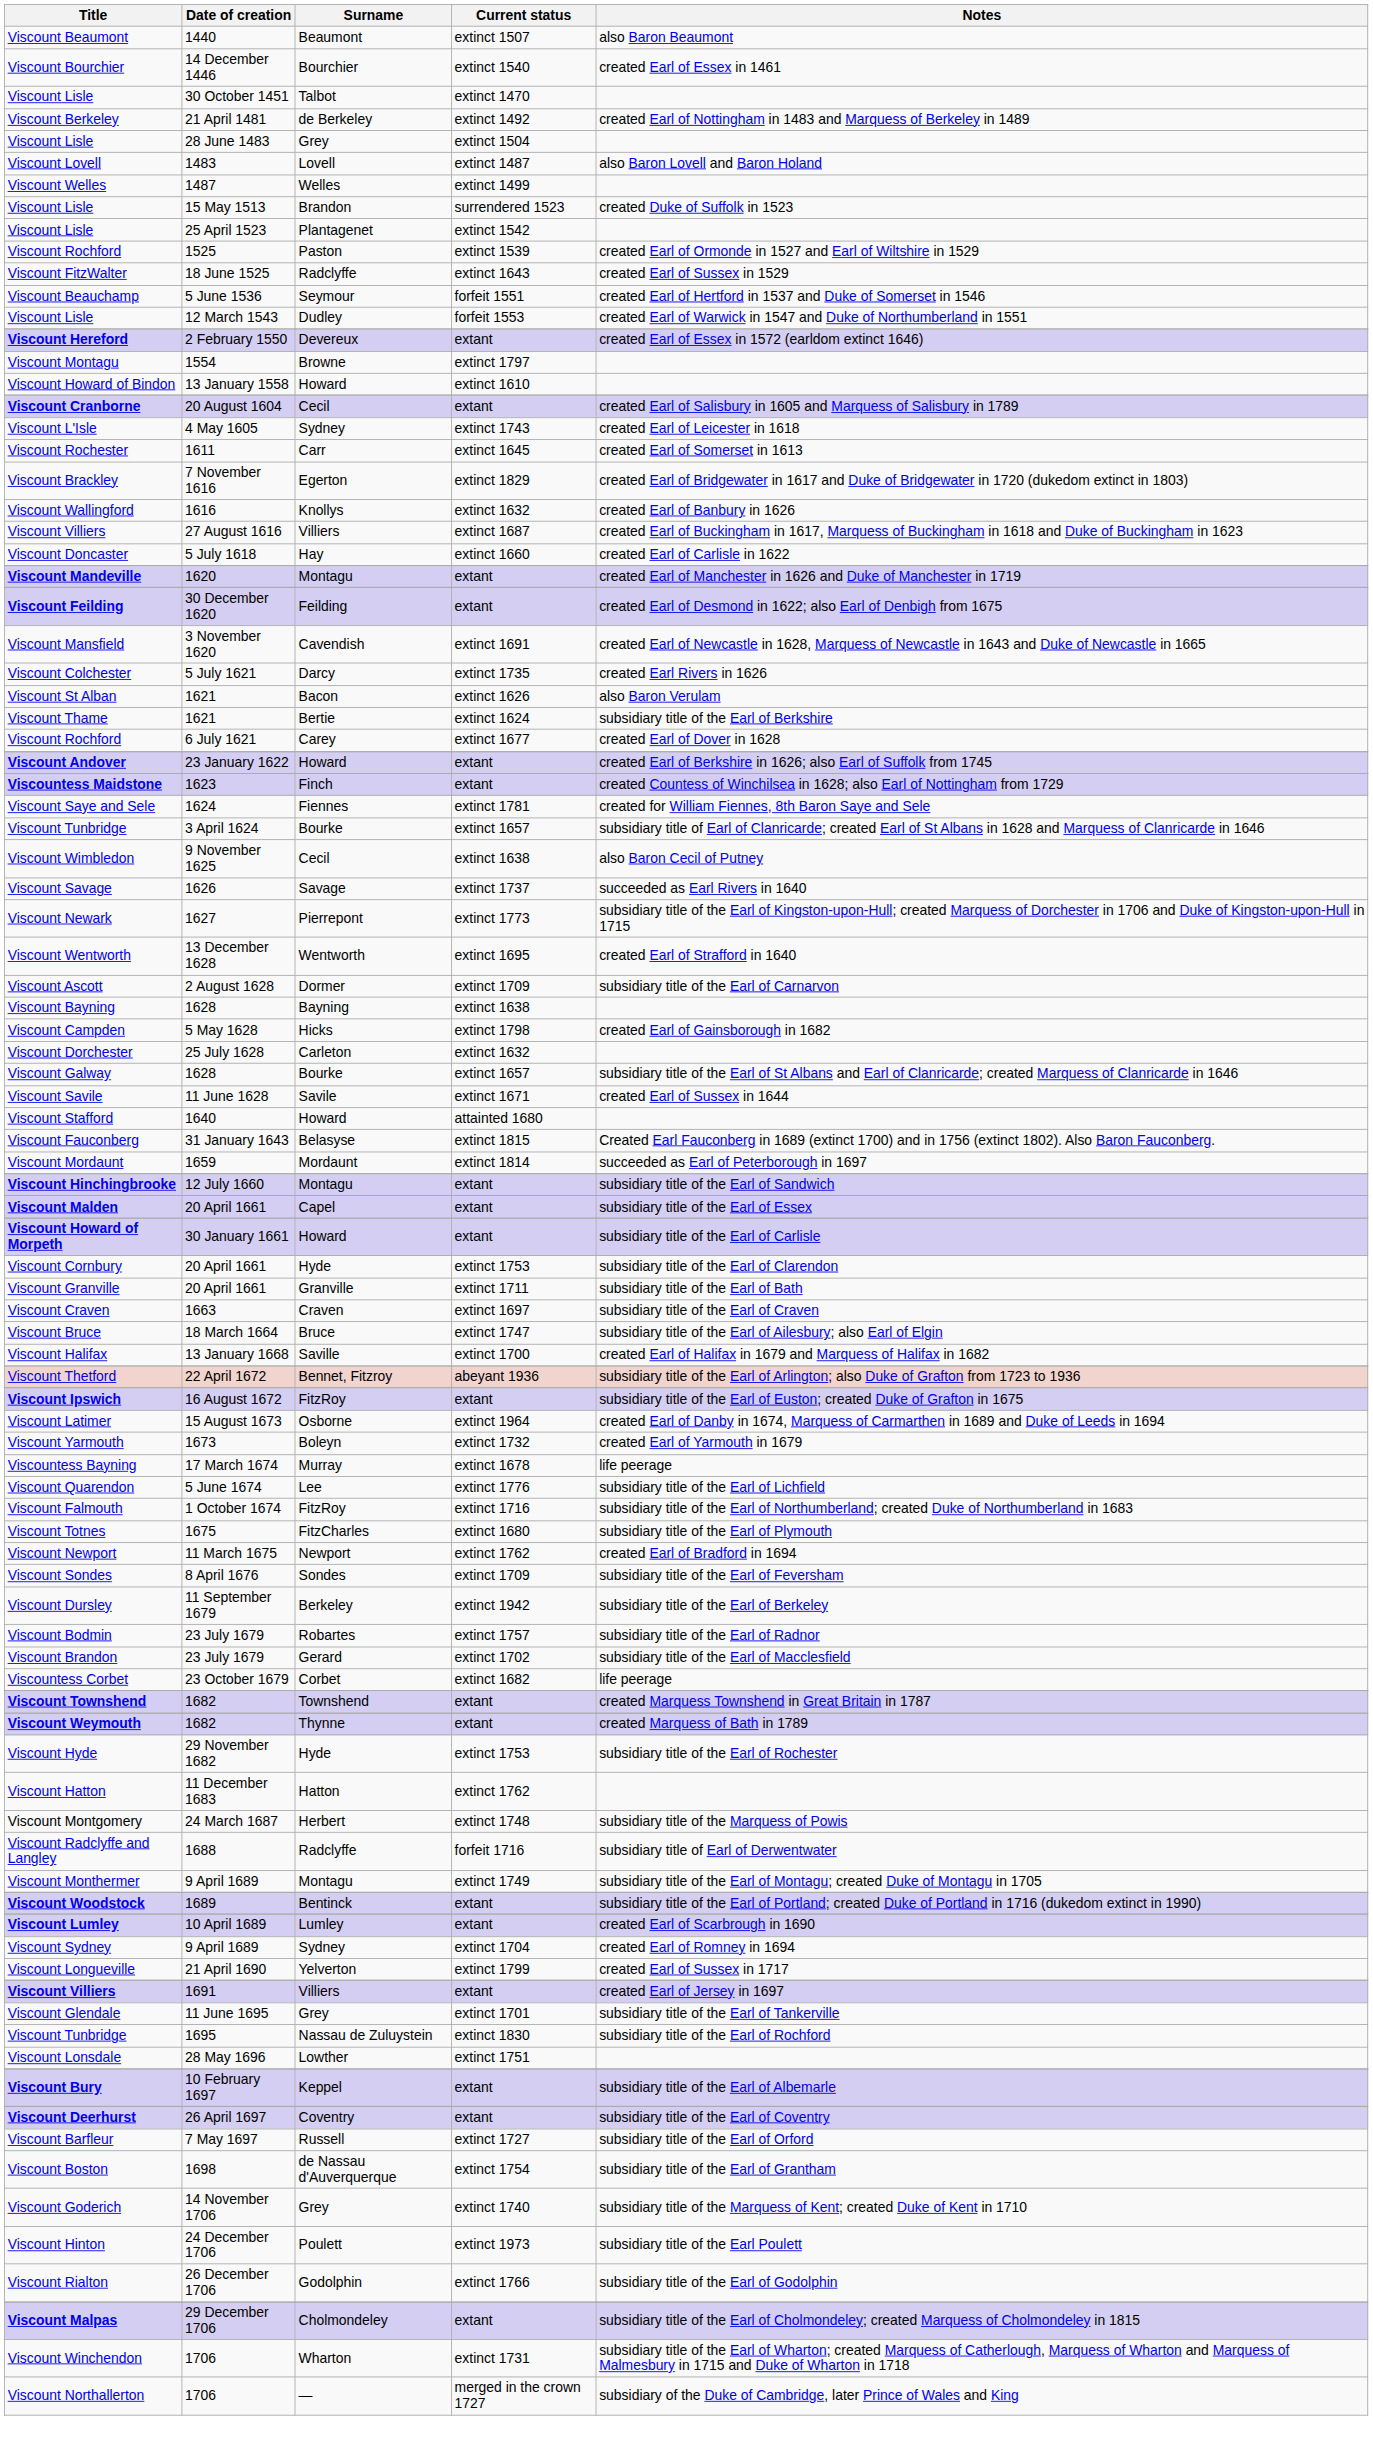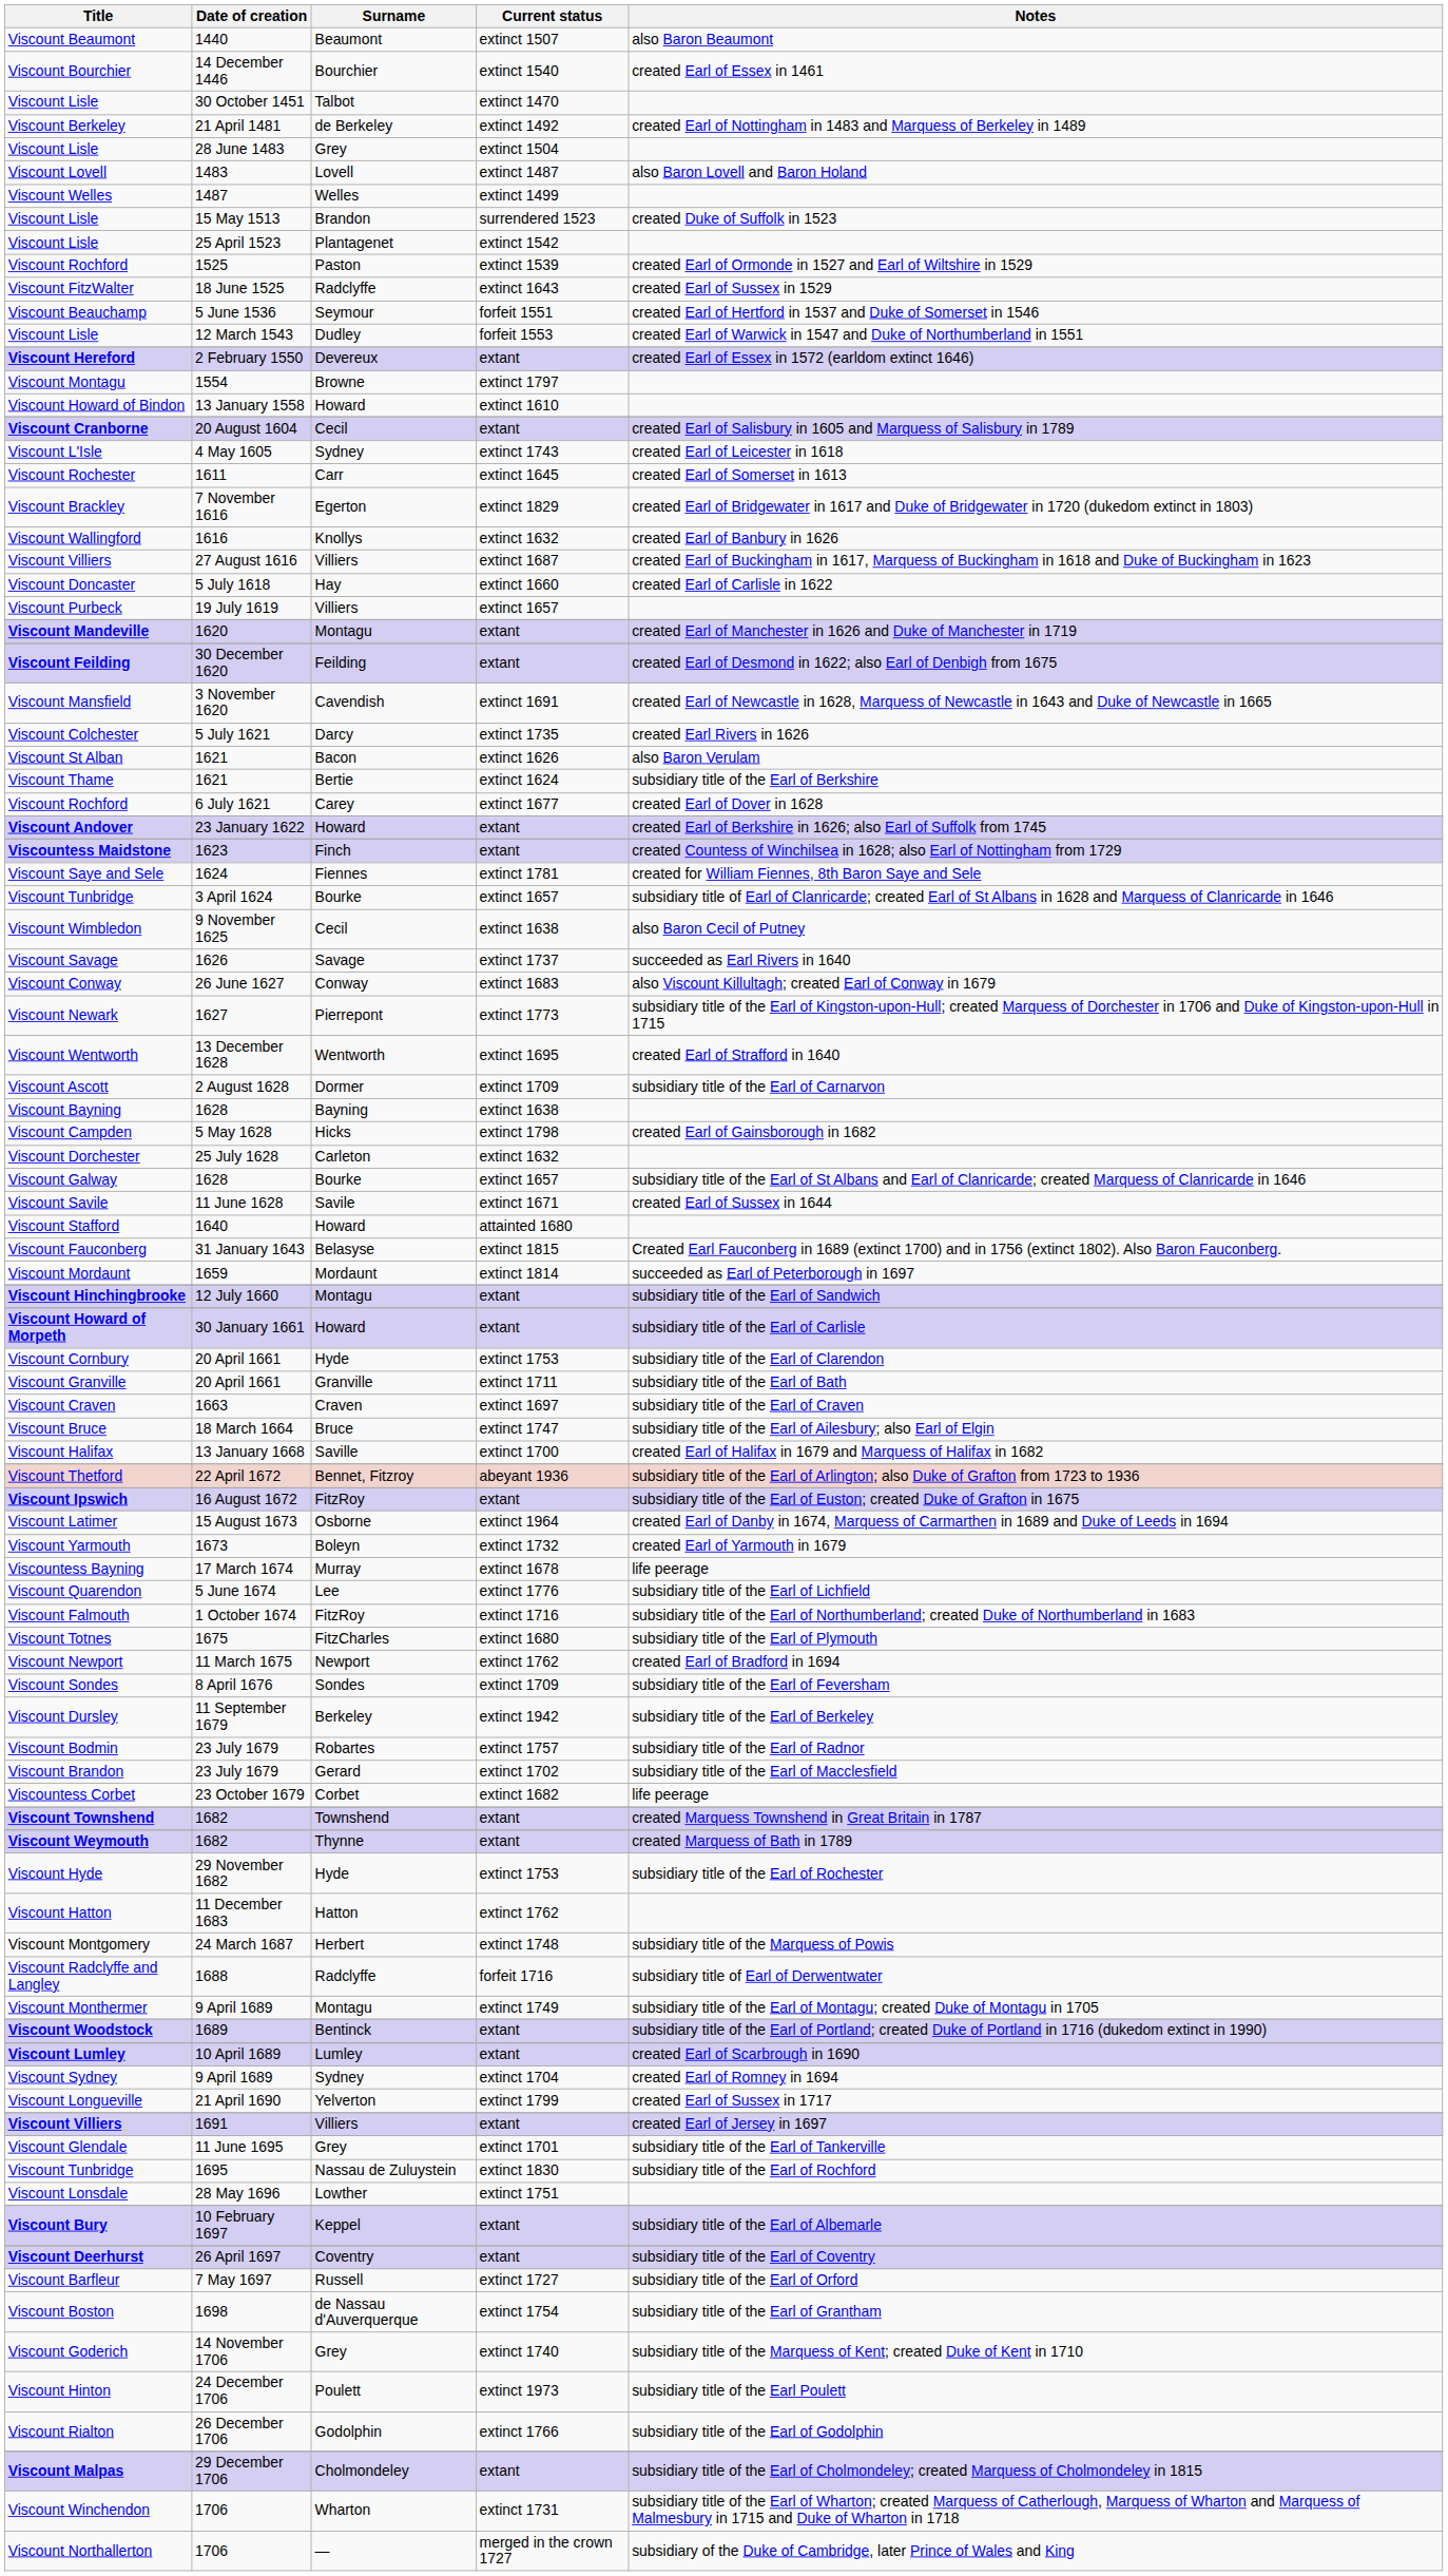+ row: Viscount Purbeck | 19 July 1619 | Villiers | extinct 1657
+ row: Viscount Conway | 26 June 1627 | Conway | extinct 1683 | also Viscount Killultagh; created Earl of Conway in 1679
- row: Viscount Malden | 20 April 1661 | Capel | extant | subsidiary title of the Earl of Essex
